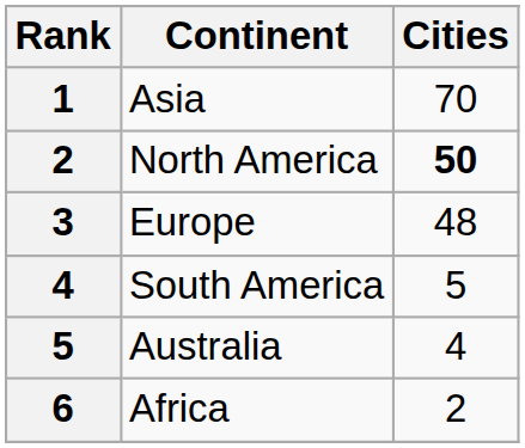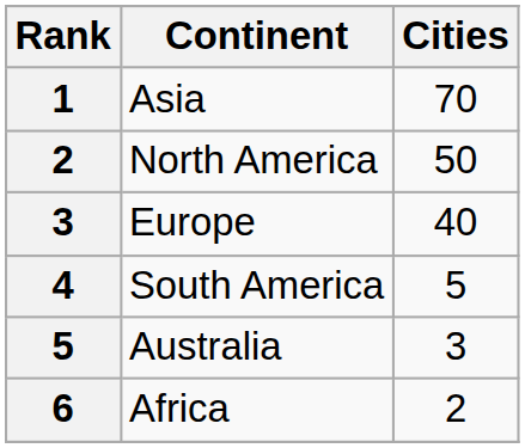North America | Cities: bold -> normal
Europe | Cities: 48 -> 40
Australia | Cities: 4 -> 3
